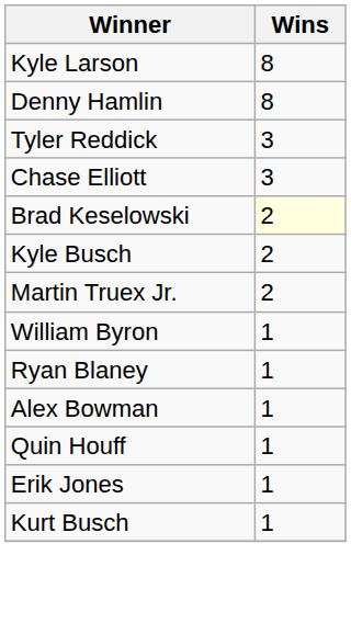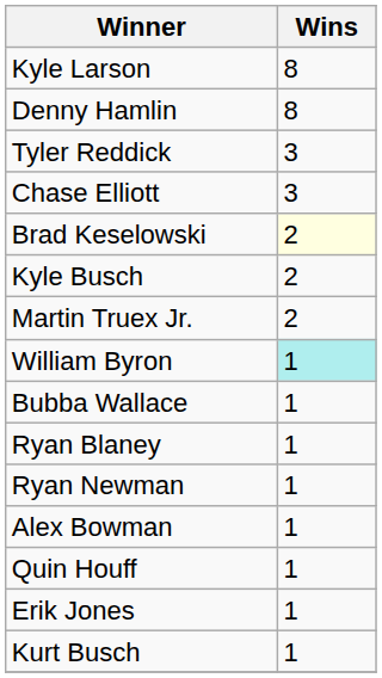William Byron | Wins: no background -> paleturquoise background
+ row: Bubba Wallace | 1
+ row: Ryan Newman | 1
